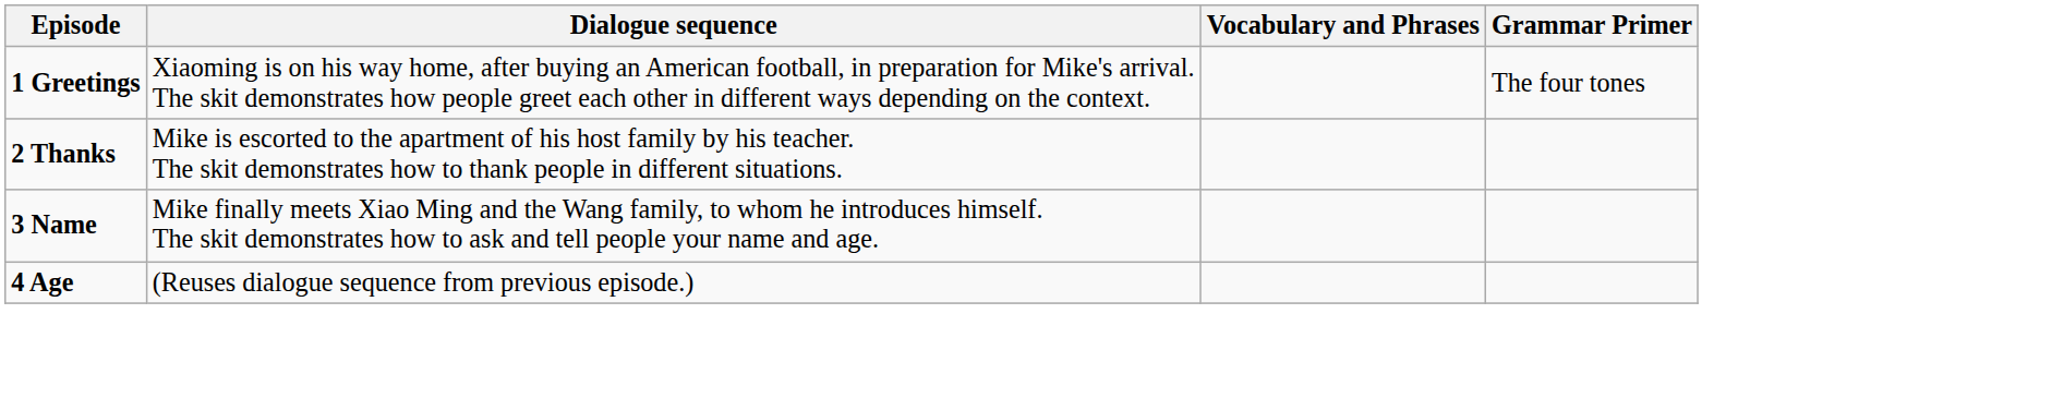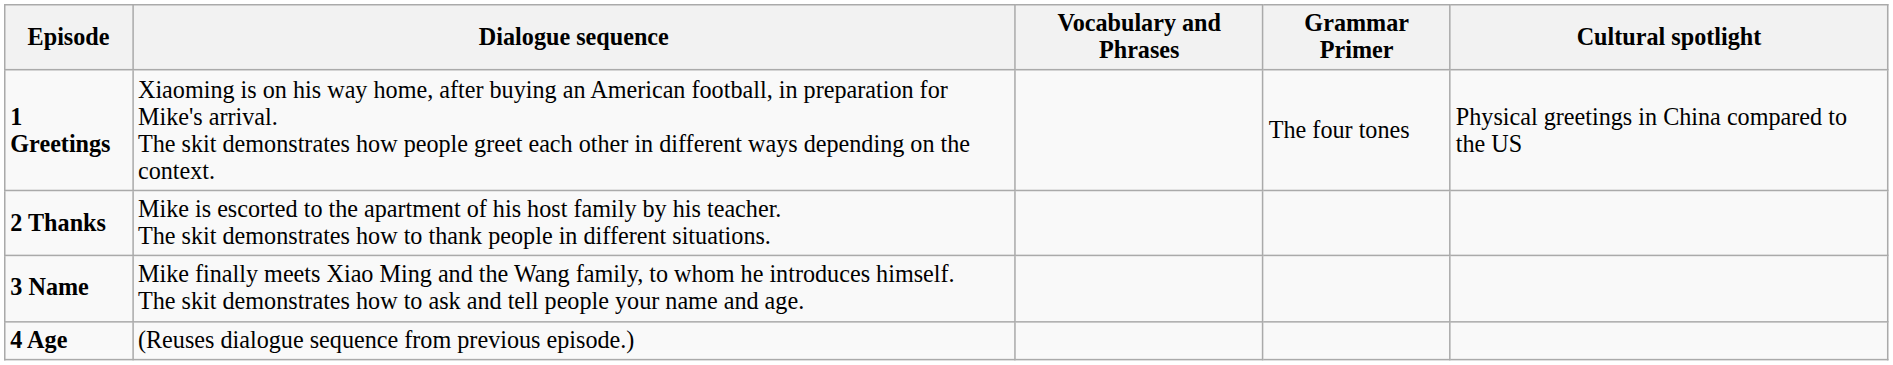+ column: Cultural spotlight | Physical greetings in China compared to the US
